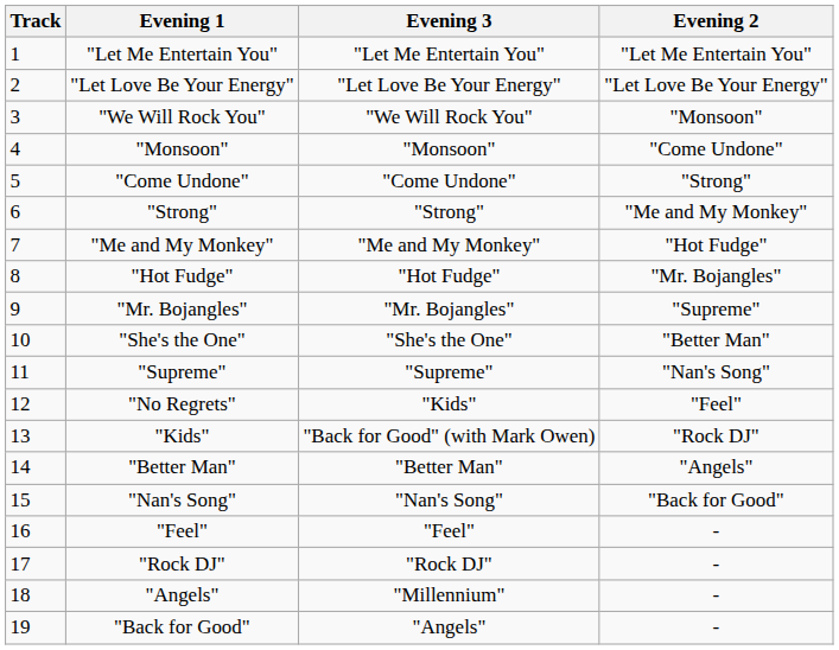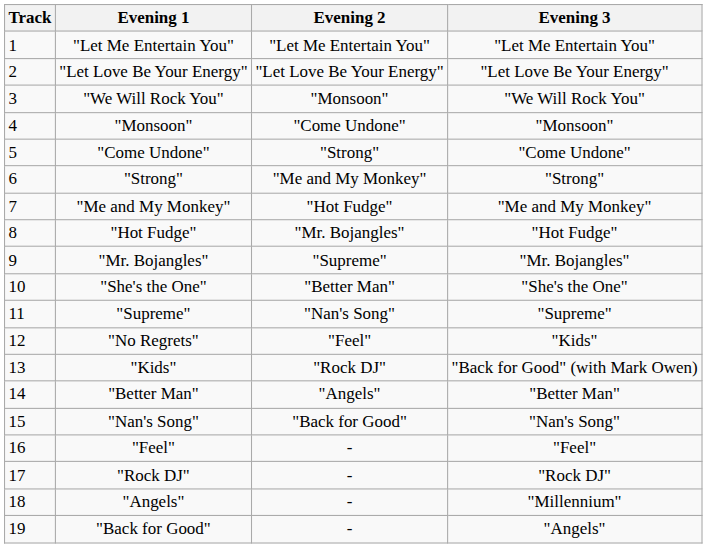columns swapped: Evening 2 <-> Evening 3
